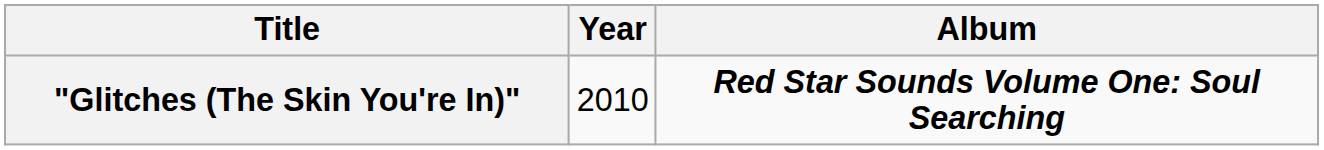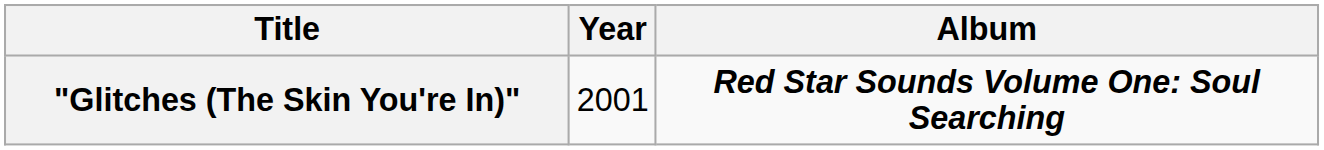"Glitches (The Skin You're In)" | Year: 2010 -> 2001
